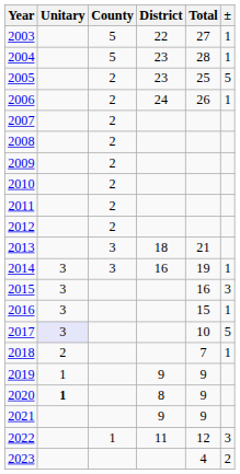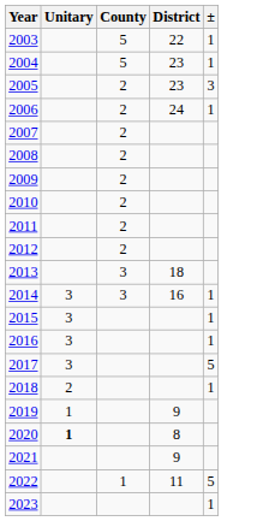- column: Total | 27 | 28 | 25 | 26 | 21 | 19 | 16 | 15 | 10 | 7 | 9 | 9 | 9 | 12 | 4
2005 | ±: 5 -> 3
2015 | ±: 3 -> 1
2017 | Unitary: lavender background -> no background
2022 | ±: 3 -> 5
2023 | ±: 2 -> 1
